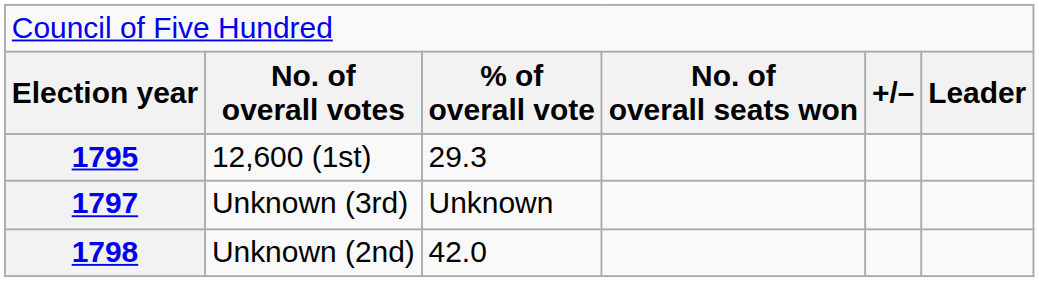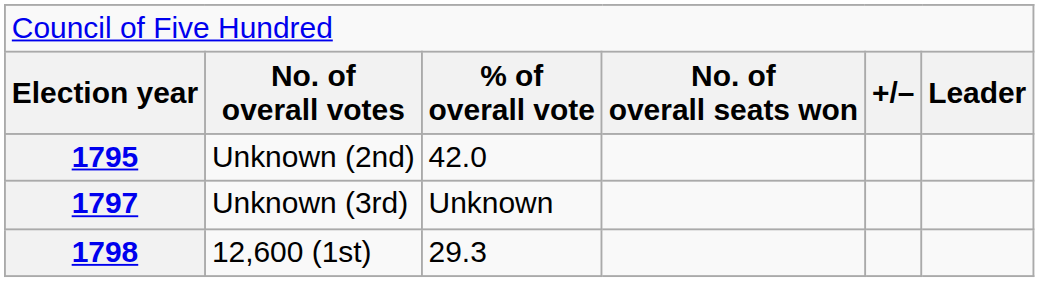1795 | column 2: 12,600 (1st) -> Unknown (2nd)
1795 | column 3: 29.3 -> 42.0
1798 | column 2: Unknown (2nd) -> 12,600 (1st)
1798 | column 3: 42.0 -> 29.3
